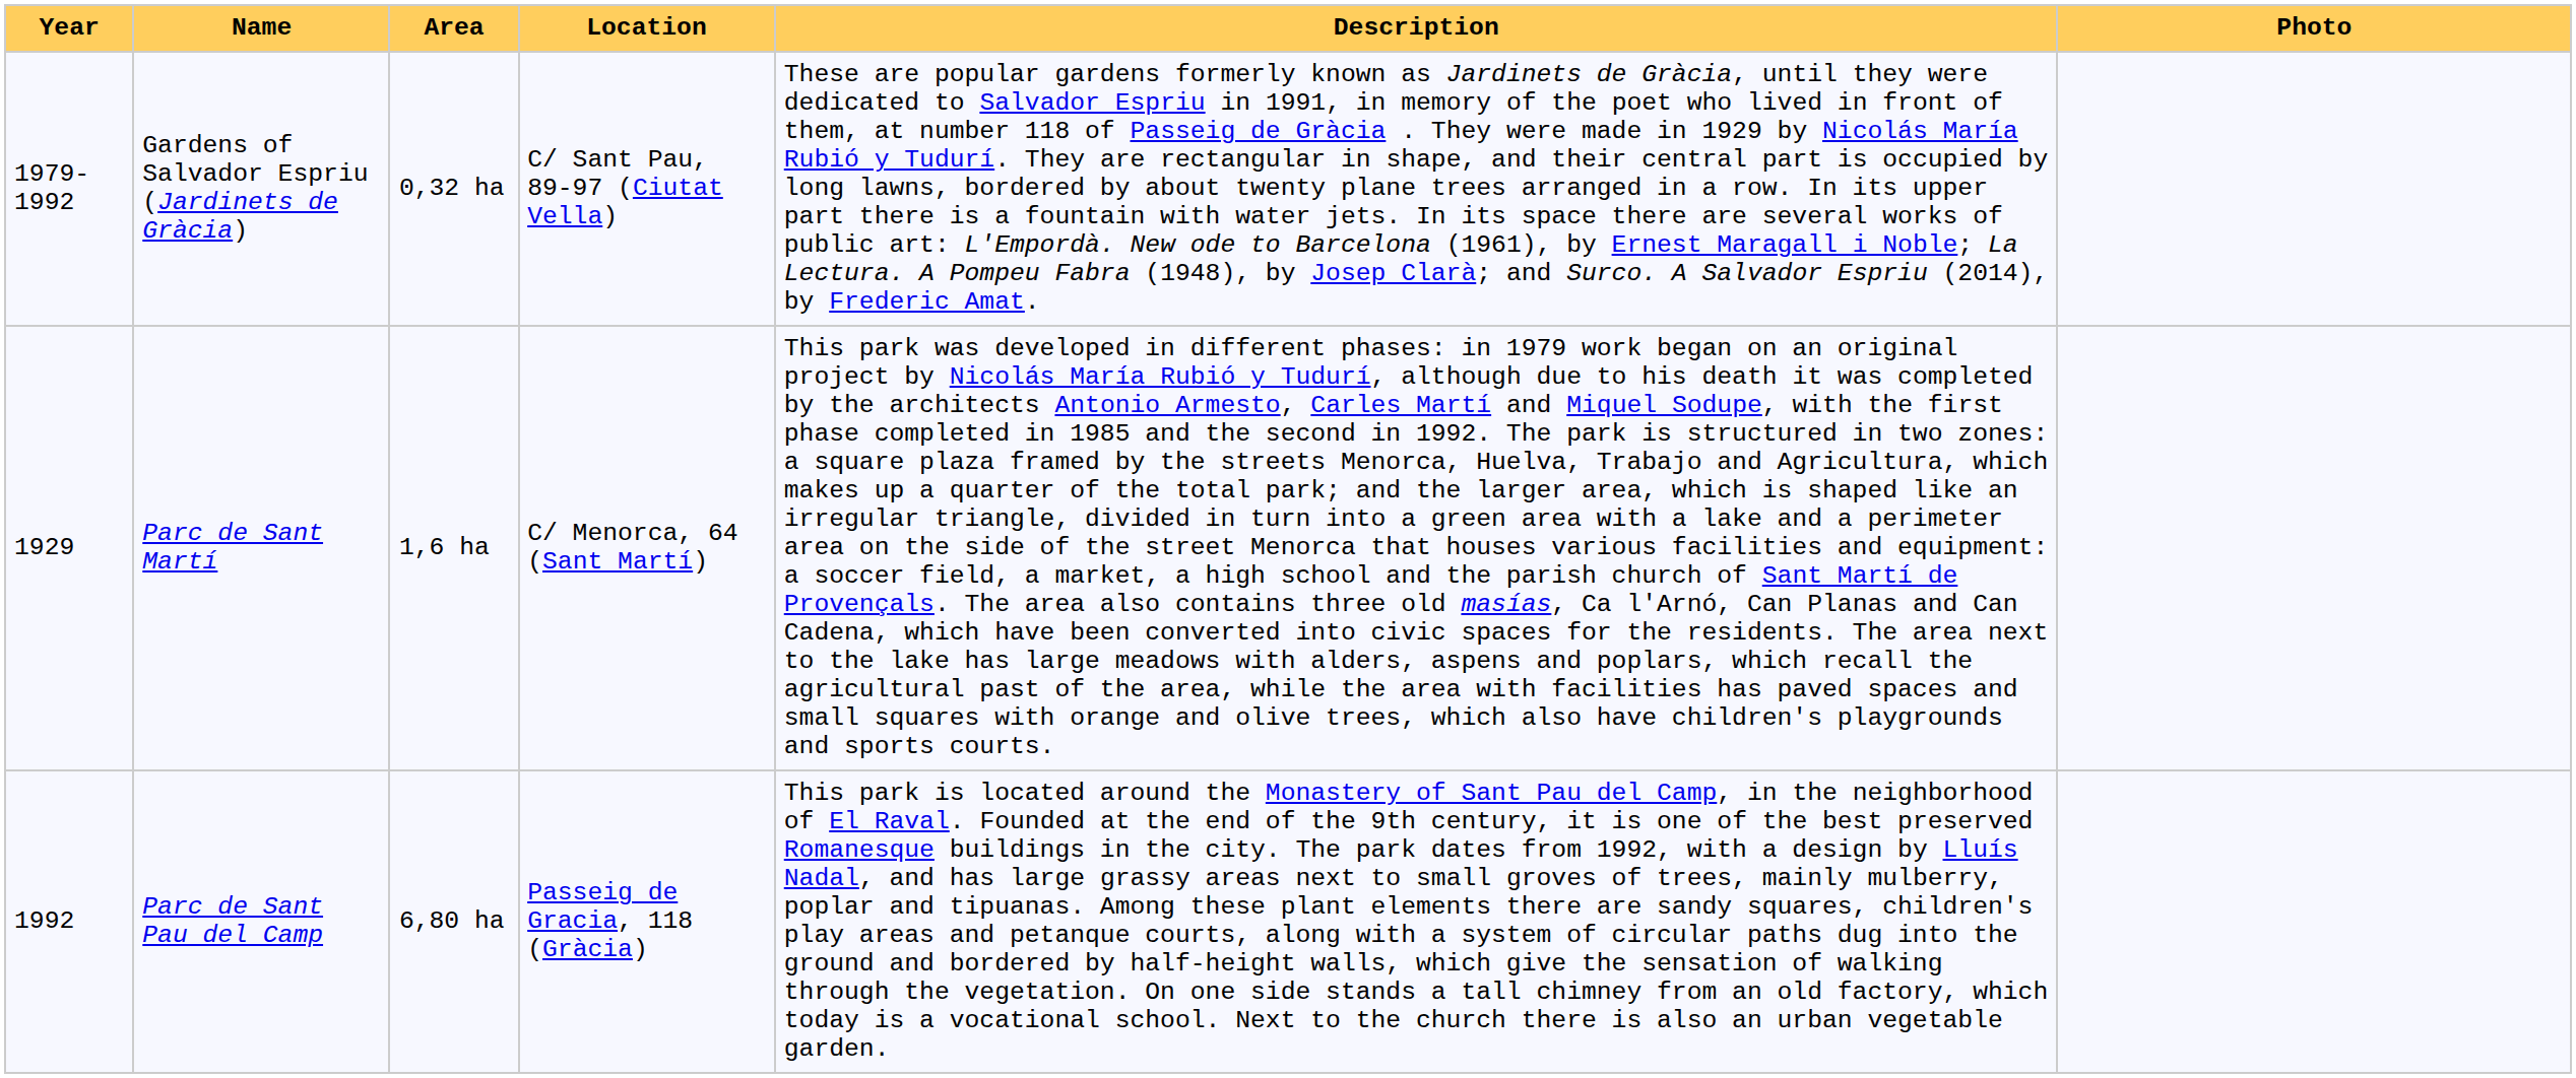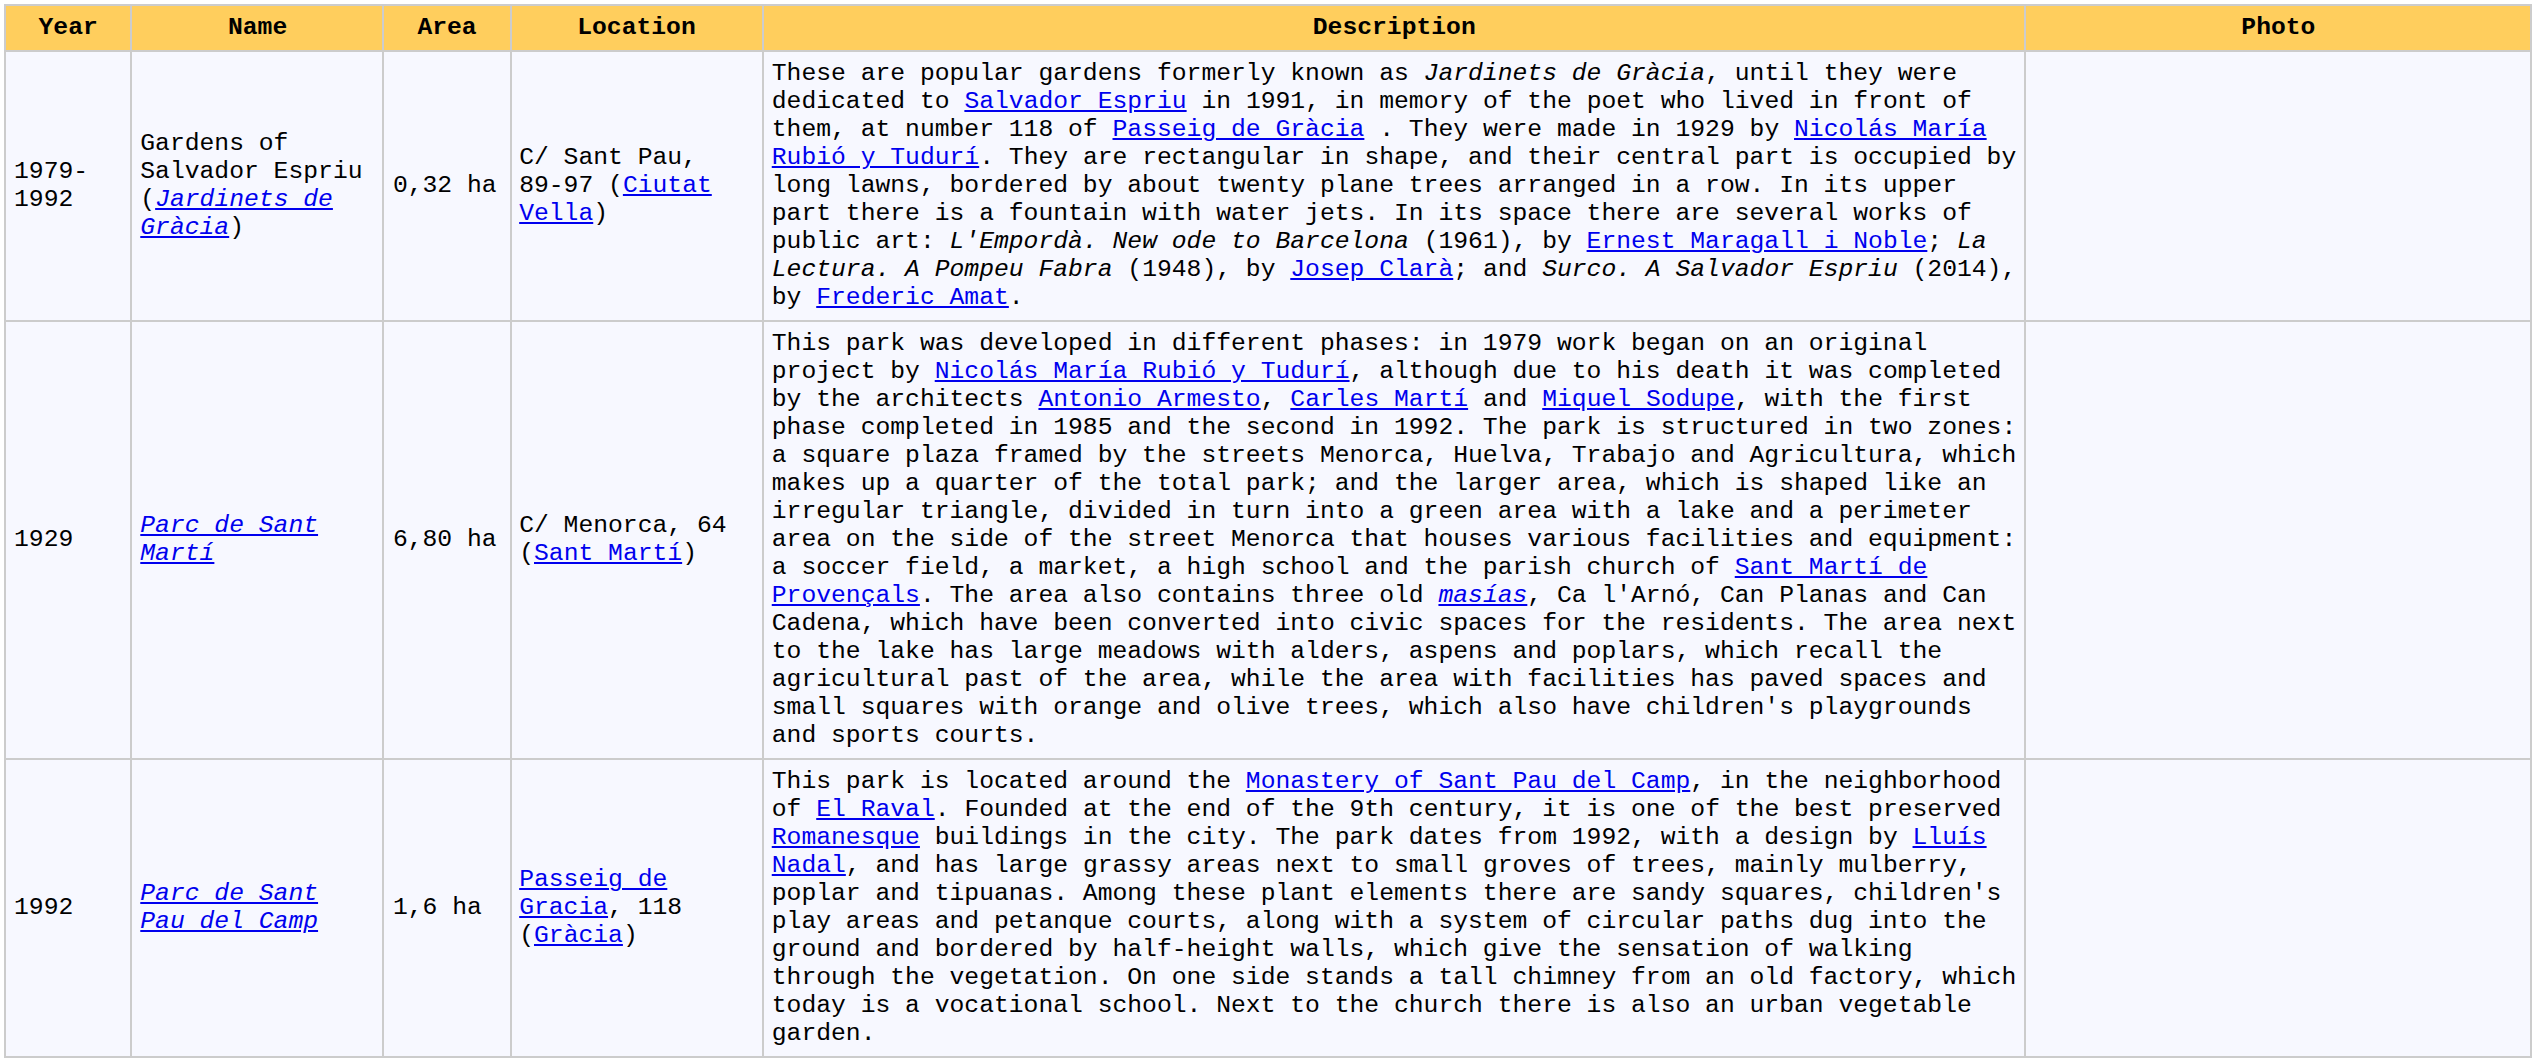Parc de Sant Martí | Area: 1,6 ha -> 6,80 ha
Parc de Sant Pau del Camp | Area: 6,80 ha -> 1,6 ha
